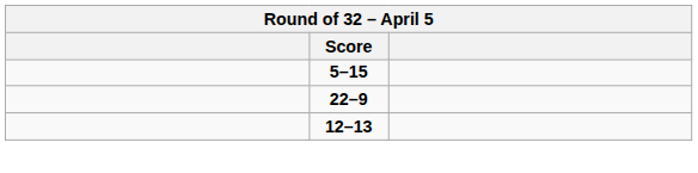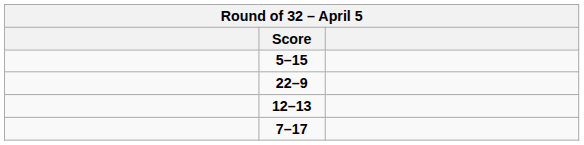+ row: 7–17
